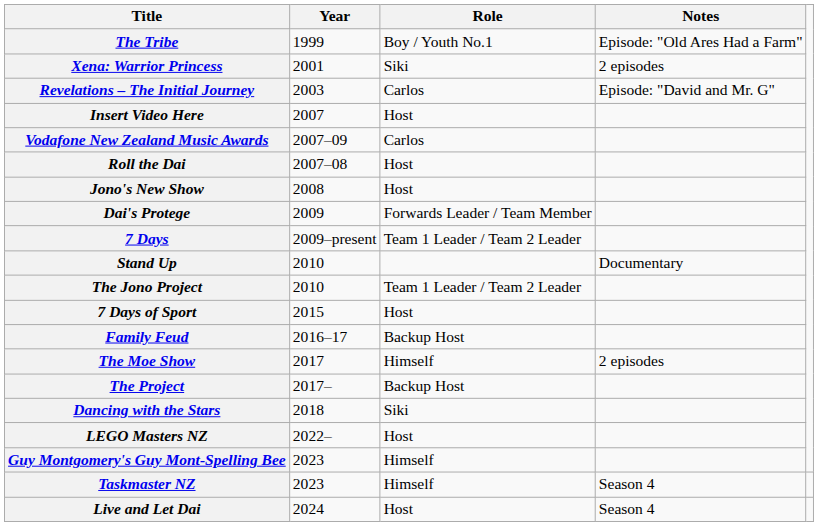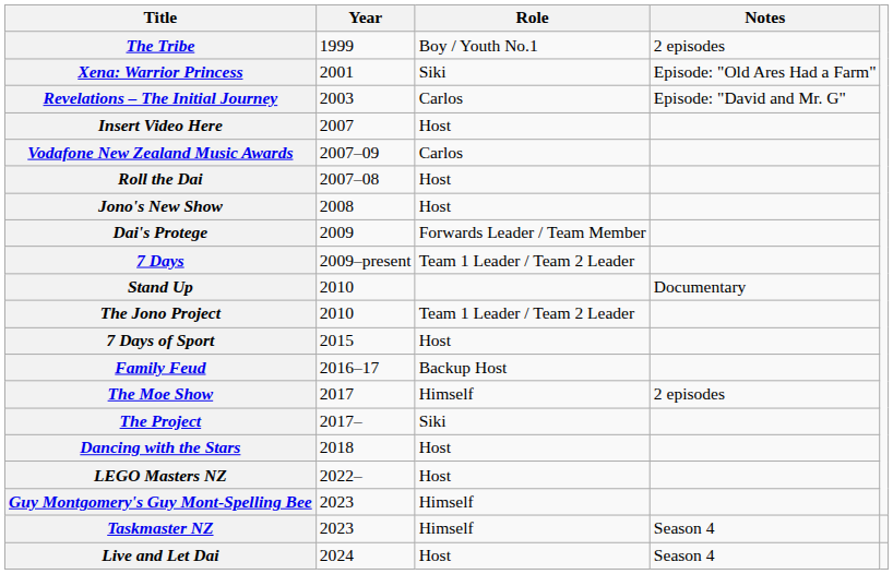The Tribe | Notes: Episode: "Old Ares Had a Farm" -> 2 episodes
Xena: Warrior Princess | Notes: 2 episodes -> Episode: "Old Ares Had a Farm"
The Project | Role: Backup Host -> Siki
Dancing with the Stars | Role: Siki -> Host
